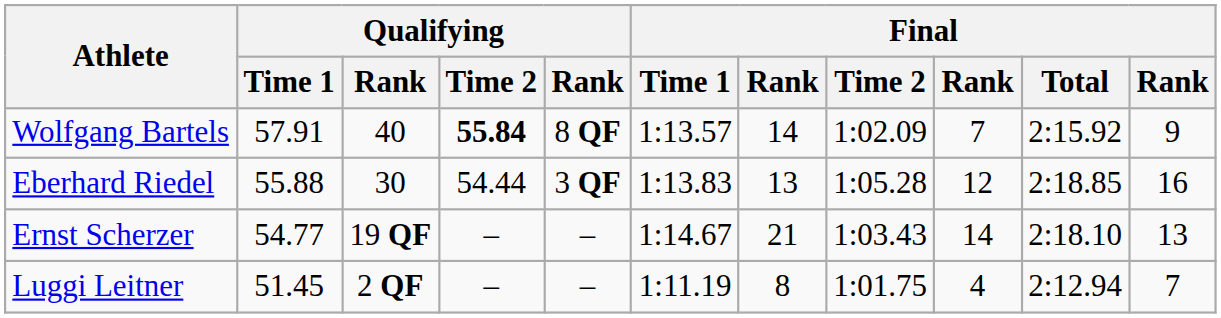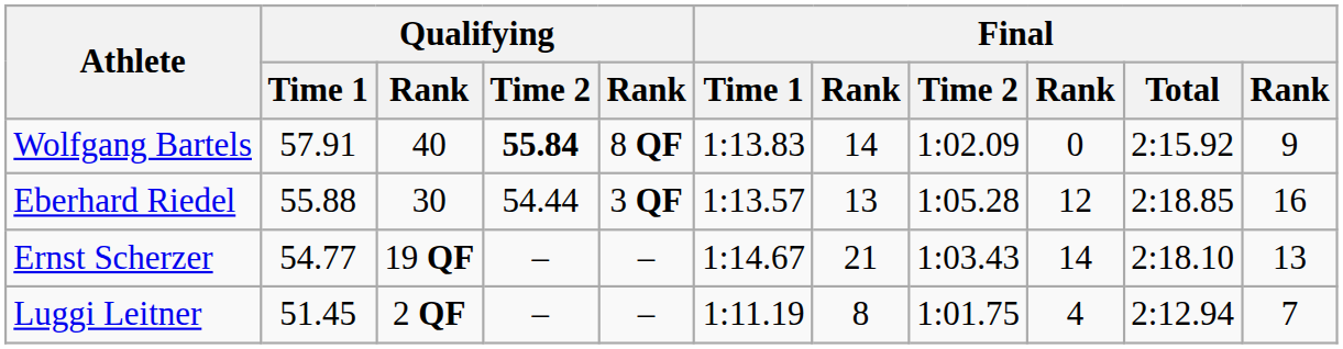Wolfgang Bartels | Final / Time 1: 1:13.57 -> 1:13.83
Wolfgang Bartels | column 9: 7 -> 0
Eberhard Riedel | Final / Time 1: 1:13.83 -> 1:13.57
